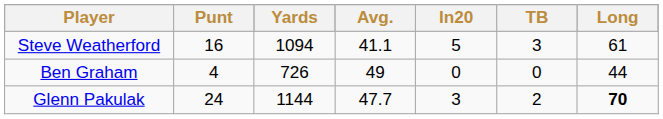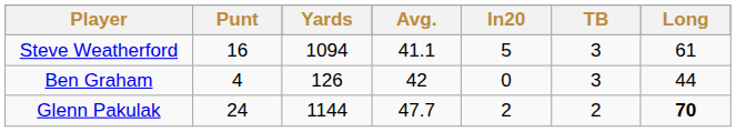Ben Graham | Yards: 726 -> 126
Ben Graham | Avg.: 49 -> 42
Ben Graham | TB: 0 -> 3
Glenn Pakulak | In20: 3 -> 2
